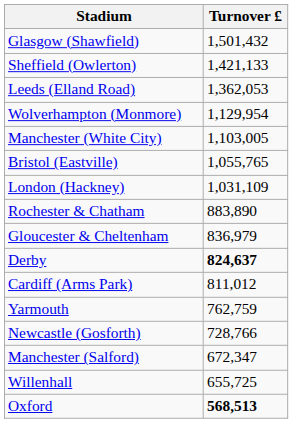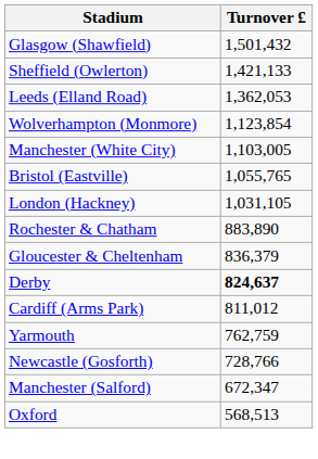Wolverhampton (Monmore) | Turnover £: 1,129,954 -> 1,123,854
London (Hackney) | Turnover £: 1,031,109 -> 1,031,105
Gloucester & Cheltenham | Turnover £: 836,979 -> 836,379
- row: Willenhall | 655,725
Oxford | Turnover £: bold -> normal
